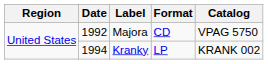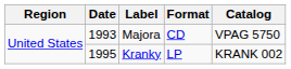Majora | Date: 1992 -> 1993
Kranky | Date: 1994 -> 1995
